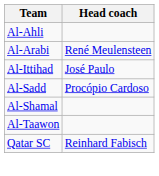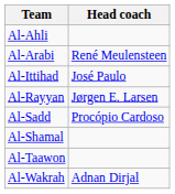+ row: Al-Rayyan | Jørgen E. Larsen
+ row: Al-Wakrah | Adnan Dirjal
- row: Qatar SC | Reinhard Fabisch
